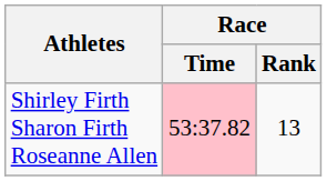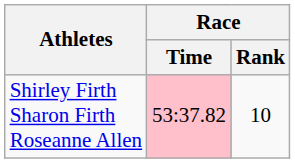Shirley Firth Sharon Firth Roseanne Allen | Race / Rank: 13 -> 10
